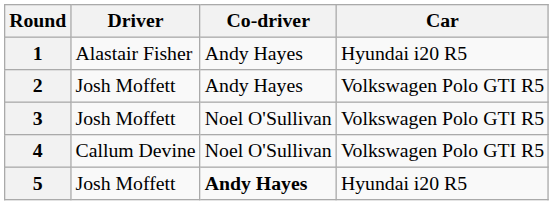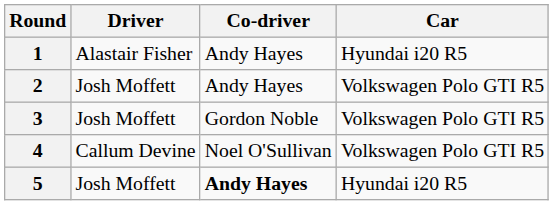3 | Co-driver: Noel O'Sullivan -> Gordon Noble
